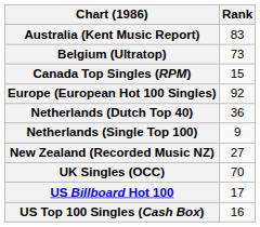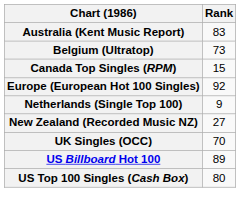- row: Netherlands (Dutch Top 40) | 36
US Billboard Hot 100 | Rank: 17 -> 89
US Top 100 Singles (Cash Box) | Rank: 16 -> 80
